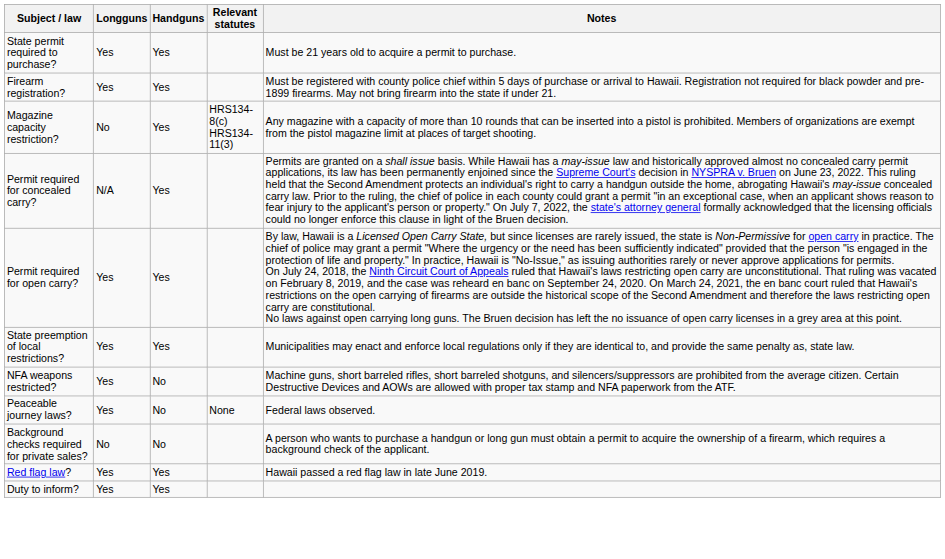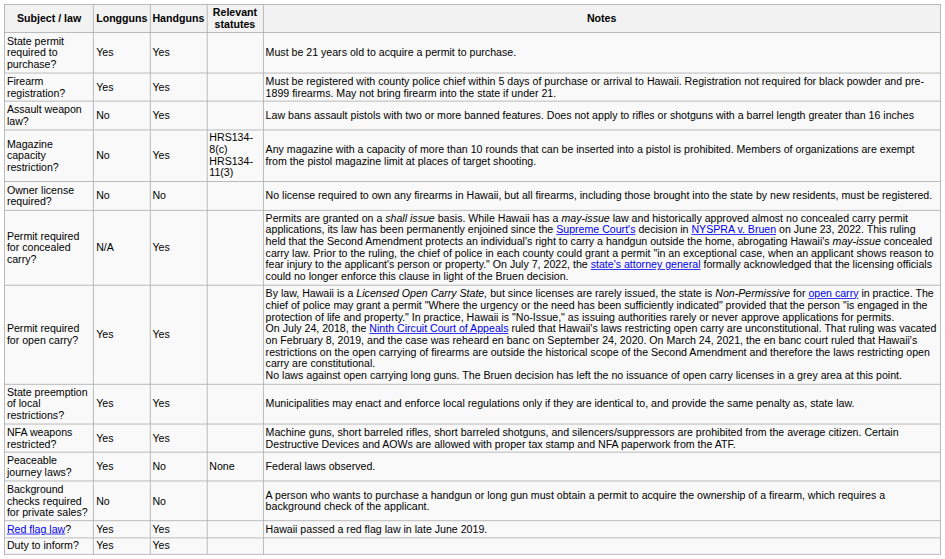+ row: Assault weapon law? | No | Yes | Law bans assault pistols with two or more banned features. Does not apply to rifles or shotguns with a barrel length greater than 16 inches
+ row: Owner license required? | No | No | No license required to own any firearms in Hawaii, but all firearms, including those brought into the state by new residents, must be registered.
NFA weapons restricted? | Handguns: No -> Yes
